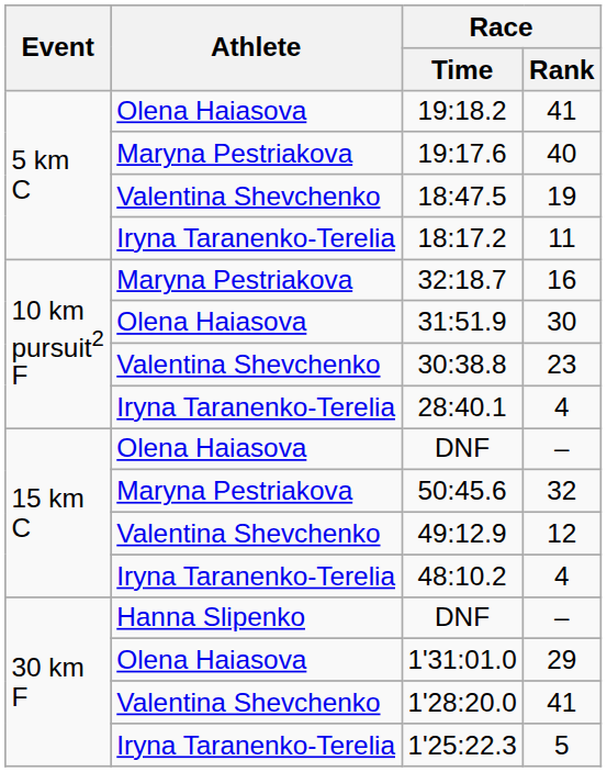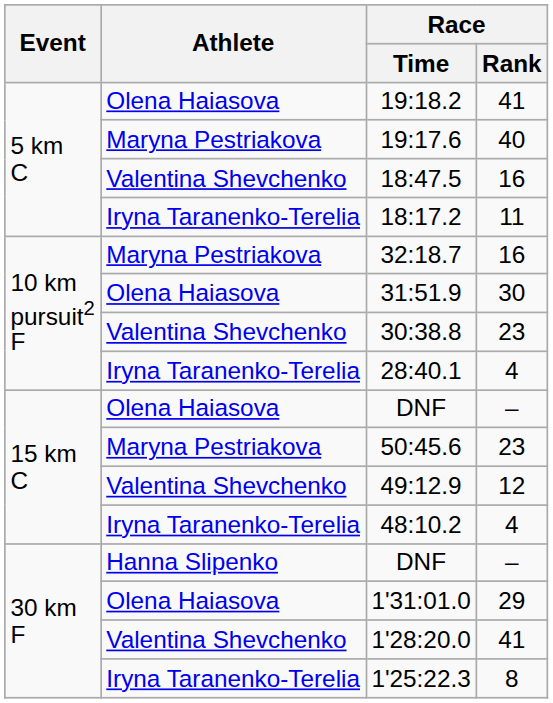18:47.5 | Race / Rank: 19 -> 16
50:45.6 | Race / Rank: 32 -> 23
1'25:22.3 | Race / Rank: 5 -> 8
